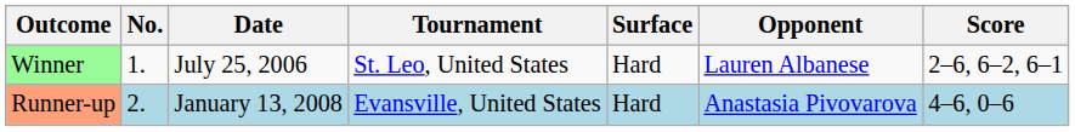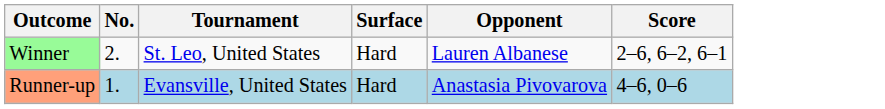- column: Date | July 25, 2006 | January 13, 2008
Winner | No.: 1. -> 2.
Runner-up | No.: 2. -> 1.
